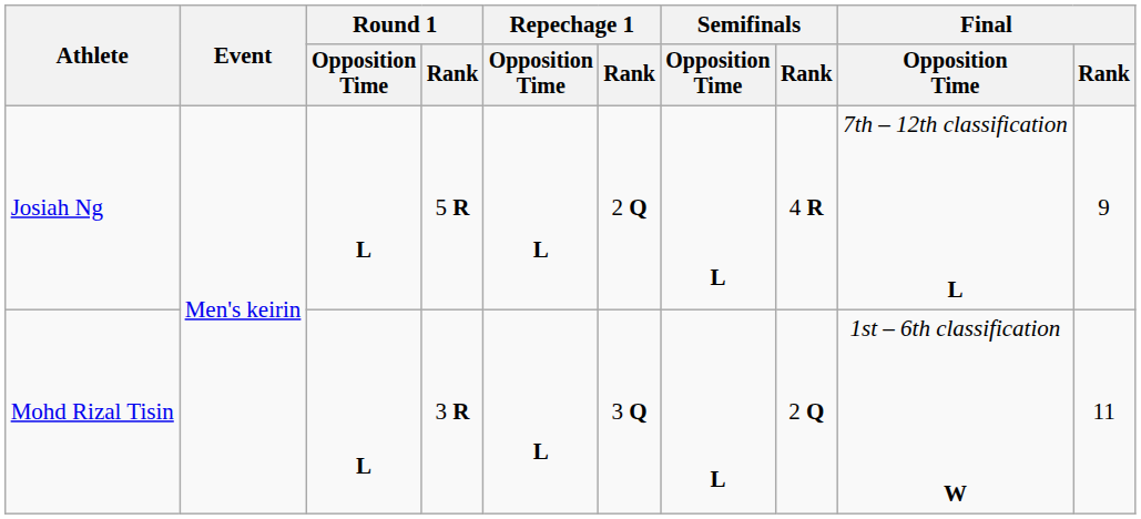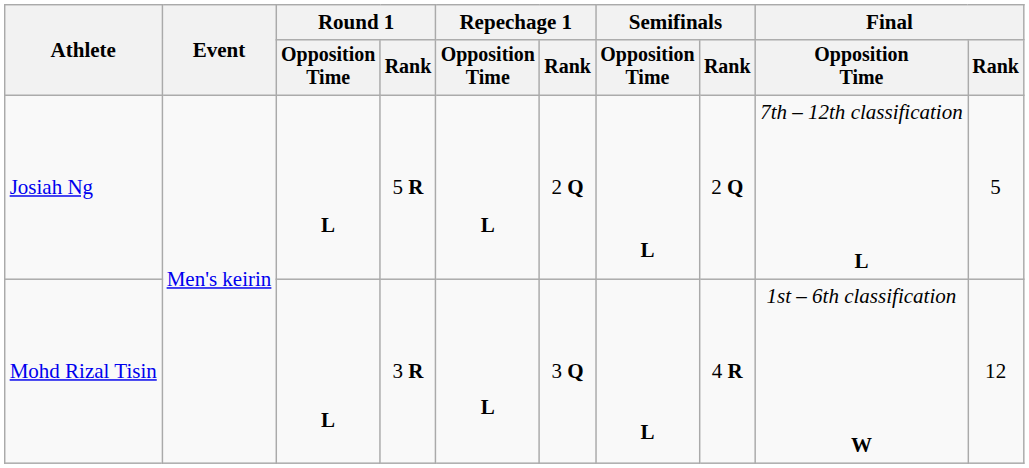Josiah Ng | Semifinals / Rank: 4 R -> 2 Q
Josiah Ng | Final / Rank: 9 -> 5
Mohd Rizal Tisin | Semifinals / Rank: 2 Q -> 4 R
Mohd Rizal Tisin | Final / Rank: 11 -> 12
